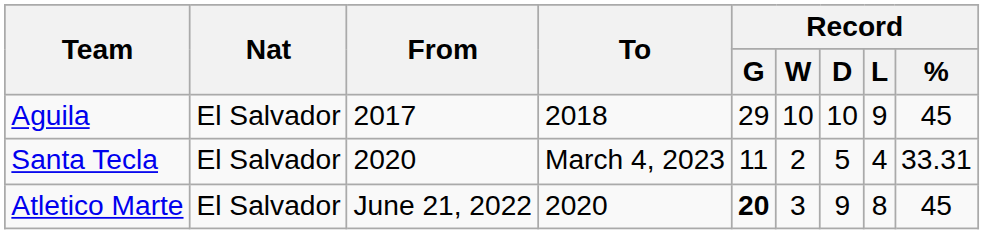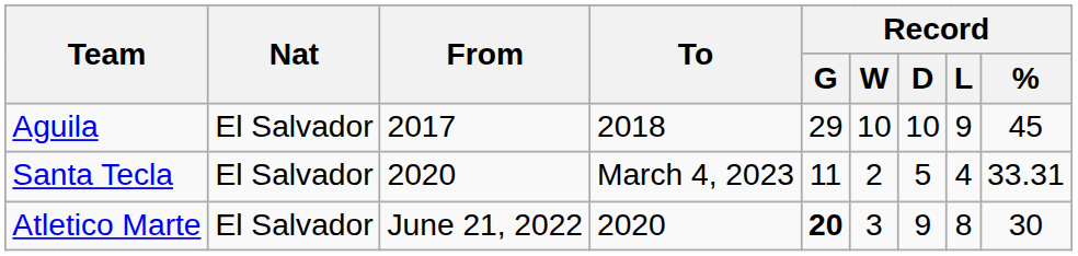Atletico Marte | Record / %: 45 -> 30
